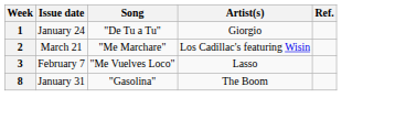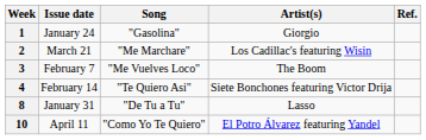1 | Song: "De Tu a Tu" -> "Gasolina"
3 | Artist(s): Lasso -> The Boom
+ row: 4 | February 14 | "Te Quiero Asi" | Siete Bonchones featuring Victor Drija
8 | Song: "Gasolina" -> "De Tu a Tu"
8 | Artist(s): The Boom -> Lasso
+ row: 10 | April 11 | "Como Yo Te Quiero" | El Potro Álvarez featuring Yandel
